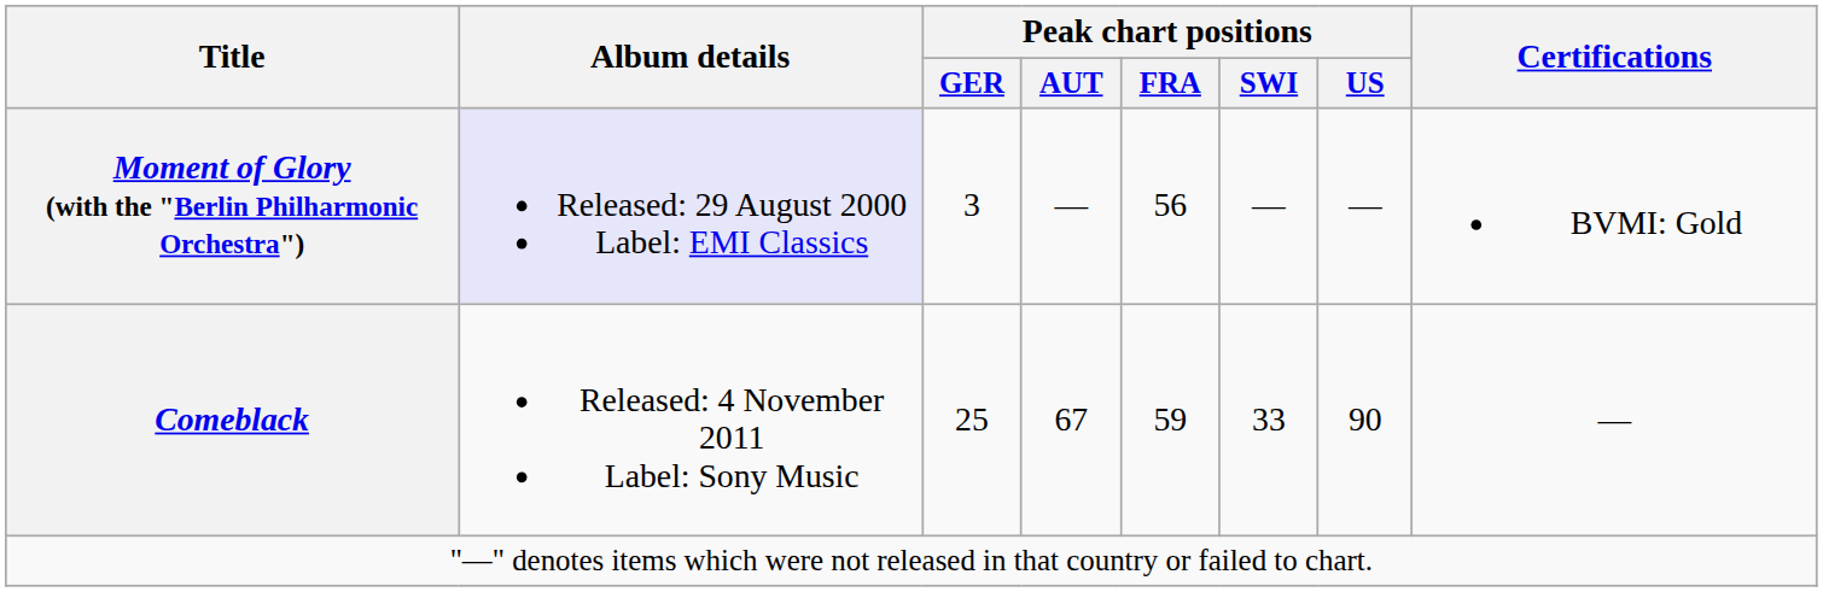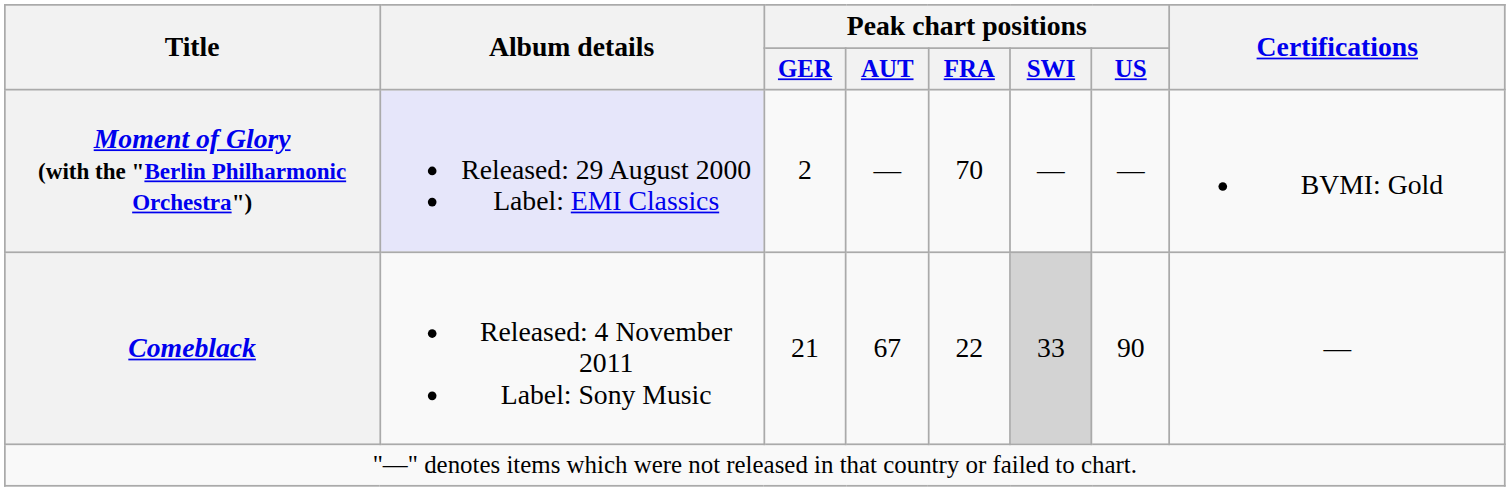Moment of Glory (with the "Berlin Philharmonic Orchestra") | Peak chart positions / GER: 3 -> 2
Moment of Glory (with the "Berlin Philharmonic Orchestra") | Peak chart positions / FRA: 56 -> 70
Comeblack | Peak chart positions / GER: 25 -> 21
Comeblack | Peak chart positions / FRA: 59 -> 22
Comeblack | Peak chart positions / SWI: no background -> lightgrey background
